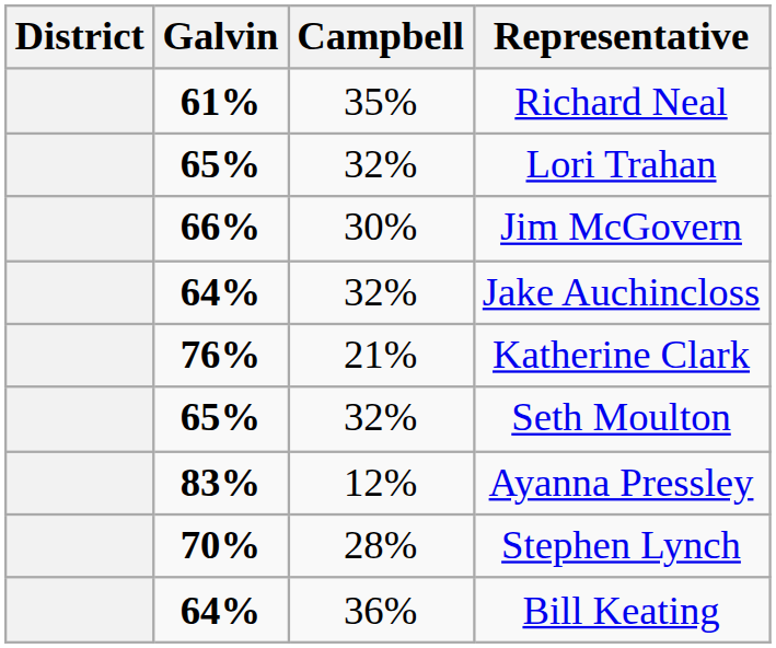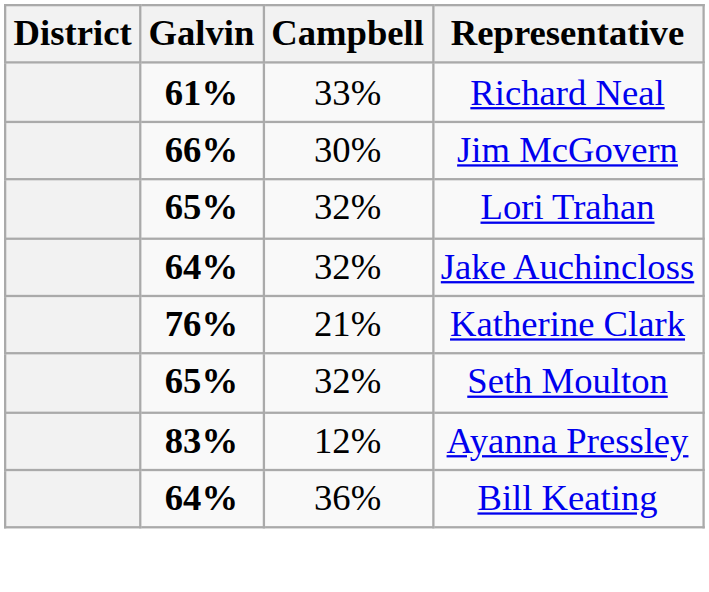Richard Neal | Campbell: 35% -> 33%
rows swapped: Jim McGovern <-> Lori Trahan
- row: 70% | 28% | Stephen Lynch
